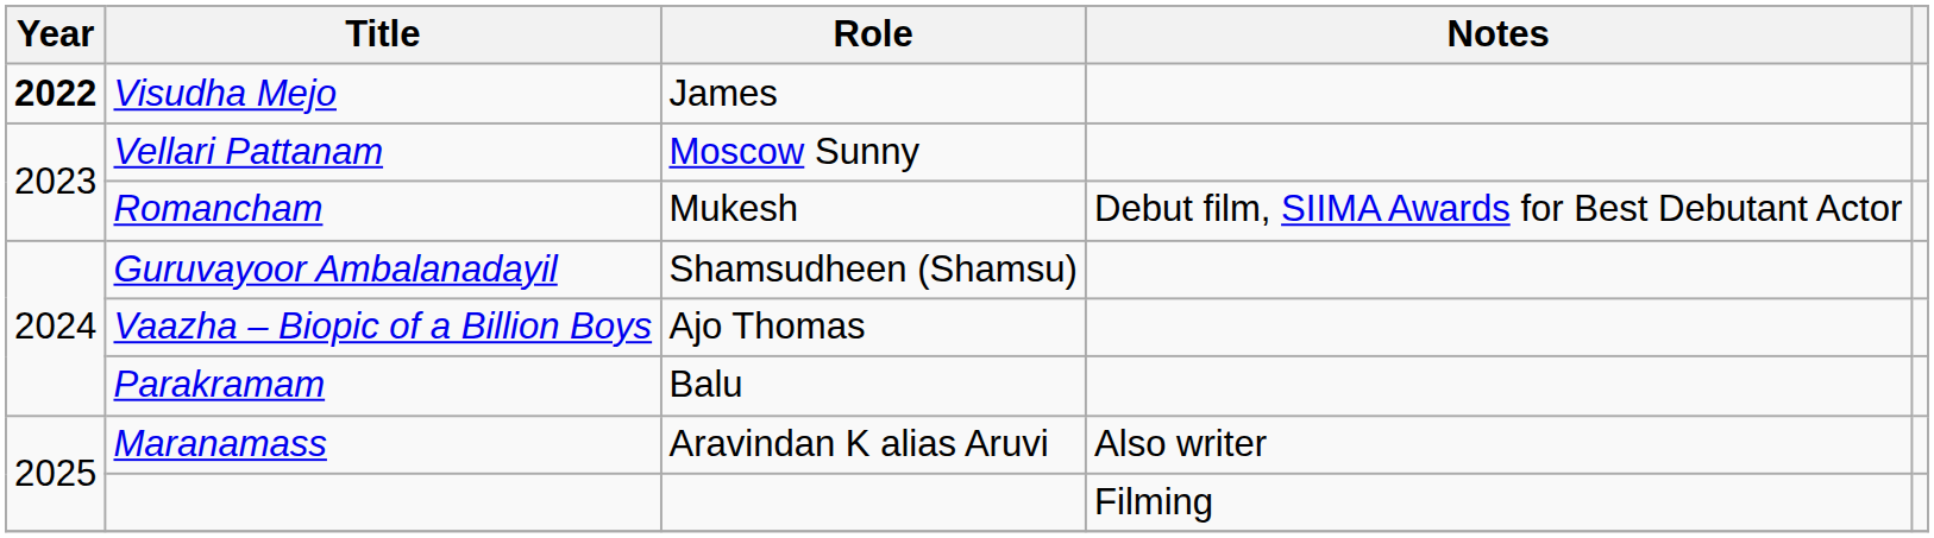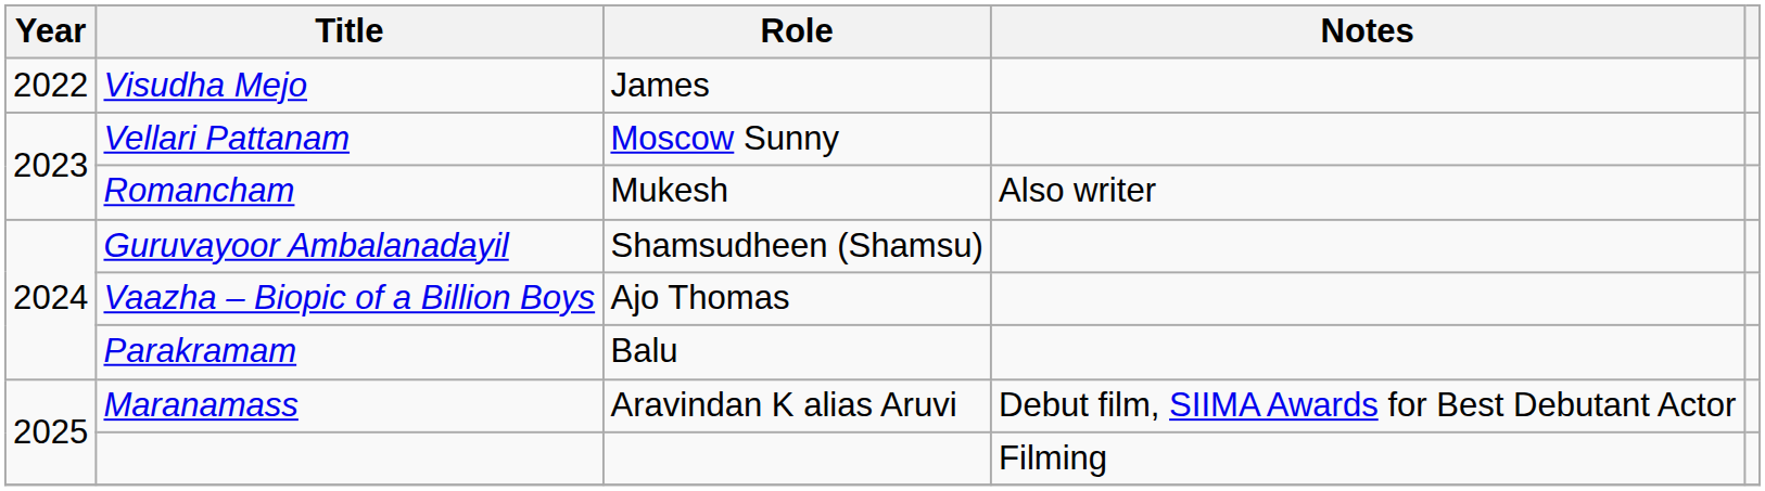Visudha Mejo | Year: bold -> normal
Romancham | Notes: Debut film, SIIMA Awards for Best Debutant Actor -> Also writer
Maranamass | Notes: Also writer -> Debut film, SIIMA Awards for Best Debutant Actor
